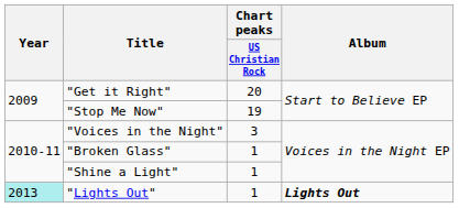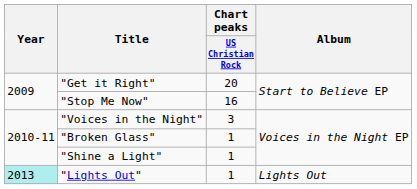"Stop Me Now" | Chart peaks / US Christian Rock: 19 -> 16
"Lights Out" | Album: bold -> normal
